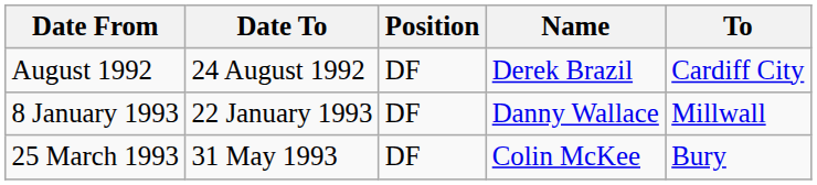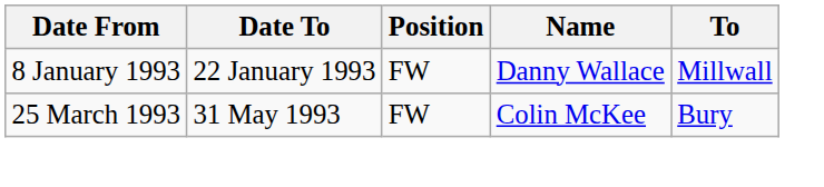- row: August 1992 | 24 August 1992 | DF | Derek Brazil | Cardiff City
8 January 1993 | Position: DF -> FW
25 March 1993 | Position: DF -> FW
